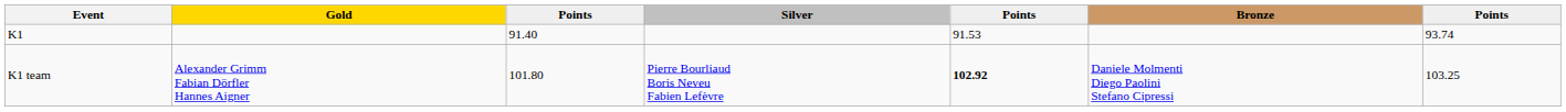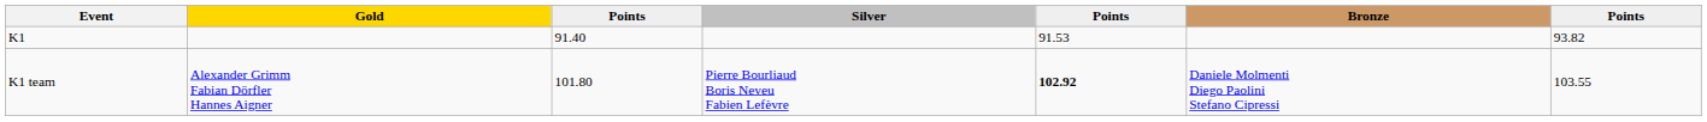K1 | column 7: 93.74 -> 93.82
K1 team | column 7: 103.25 -> 103.55
